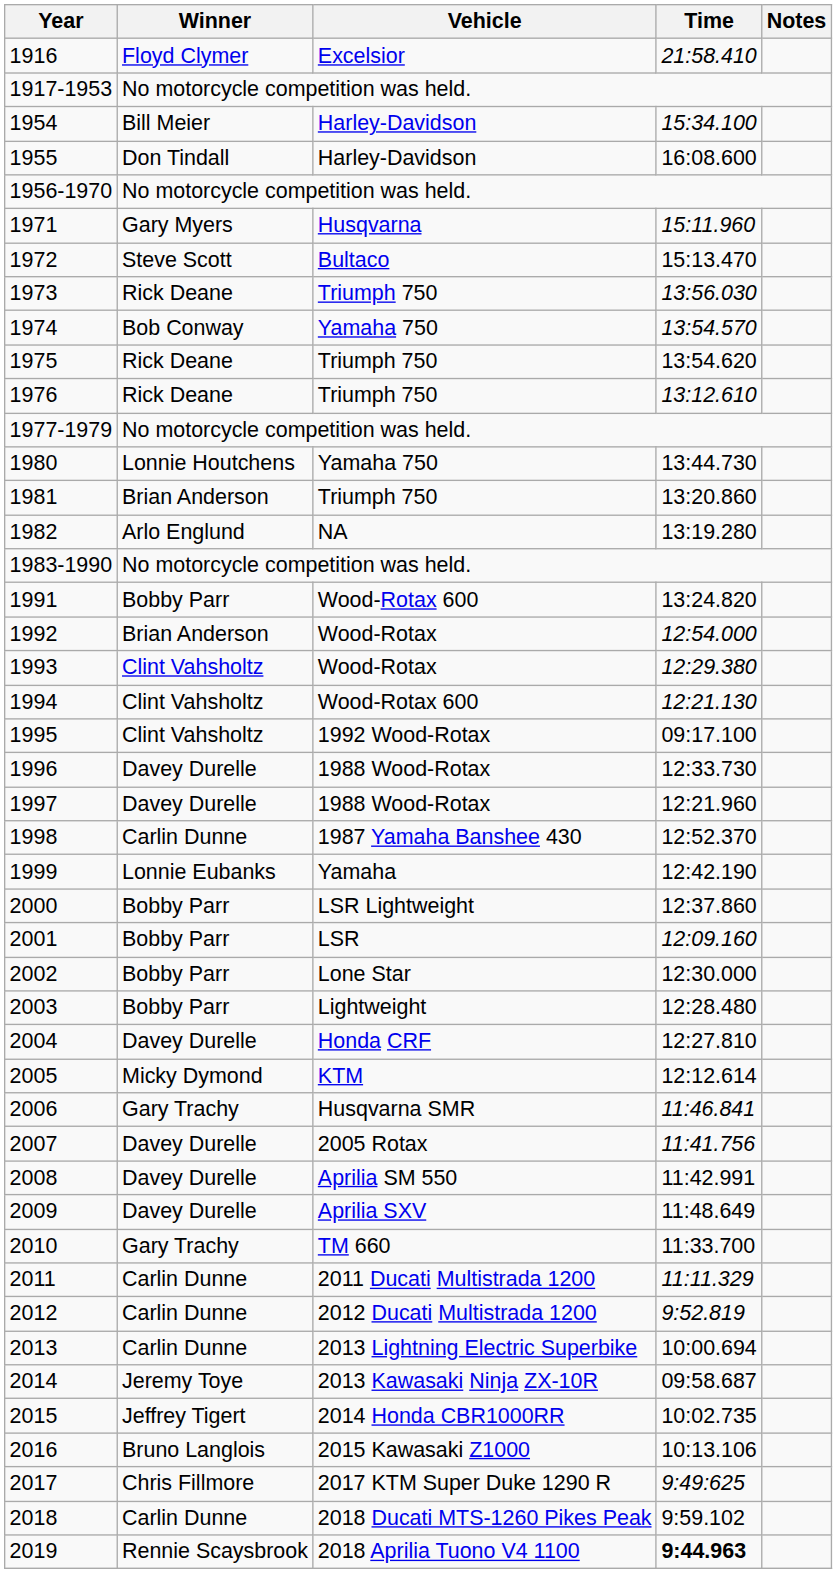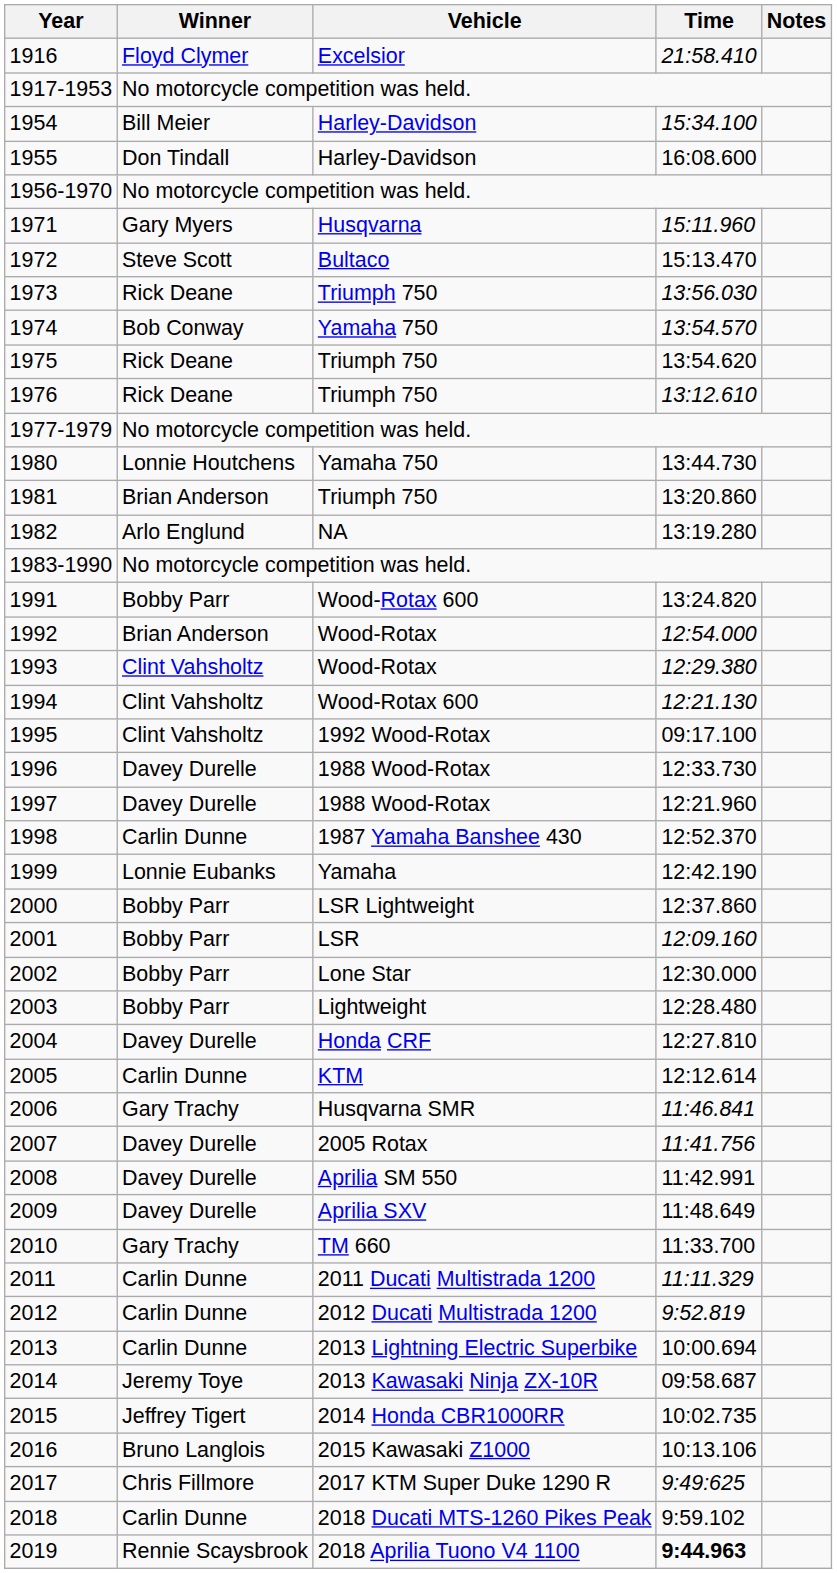2005 | Winner: Micky Dymond -> Carlin Dunne
